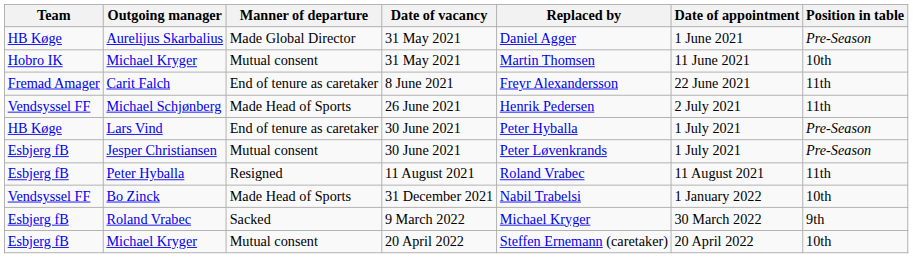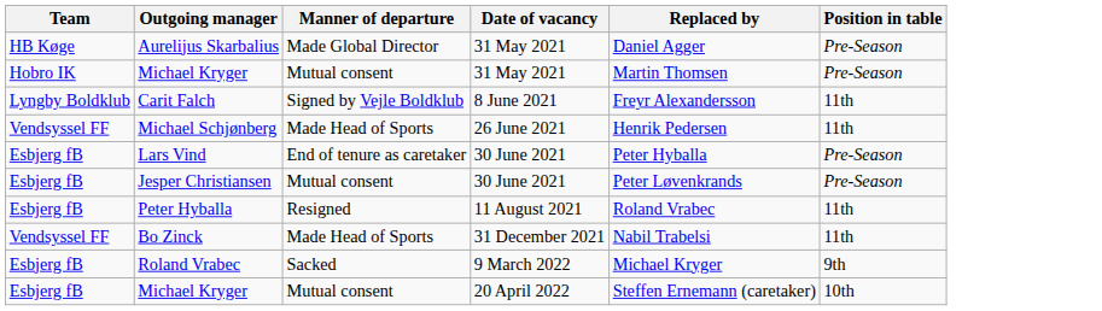- column: Date of appointment | 1 June 2021 | 11 June 2021 | 22 June 2021 | 2 July 2021 | 1 July 2021 | 1 July 2021 | 11 August 2021 | 1 January 2022 | 30 March 2022 | 20 April 2022
Michael Kryger / 31 May 2021 | Position in table: 10th -> Pre-Season
Carit Falch | Team: Fremad Amager -> Lyngby Boldklub
Carit Falch | Manner of departure: End of tenure as caretaker -> Signed by Vejle Boldklub
Lars Vind | Team: HB Køge -> Esbjerg fB
Bo Zinck | Position in table: 10th -> 11th
